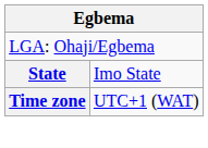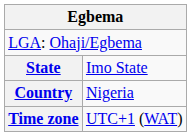+ row: Country | Nigeria
